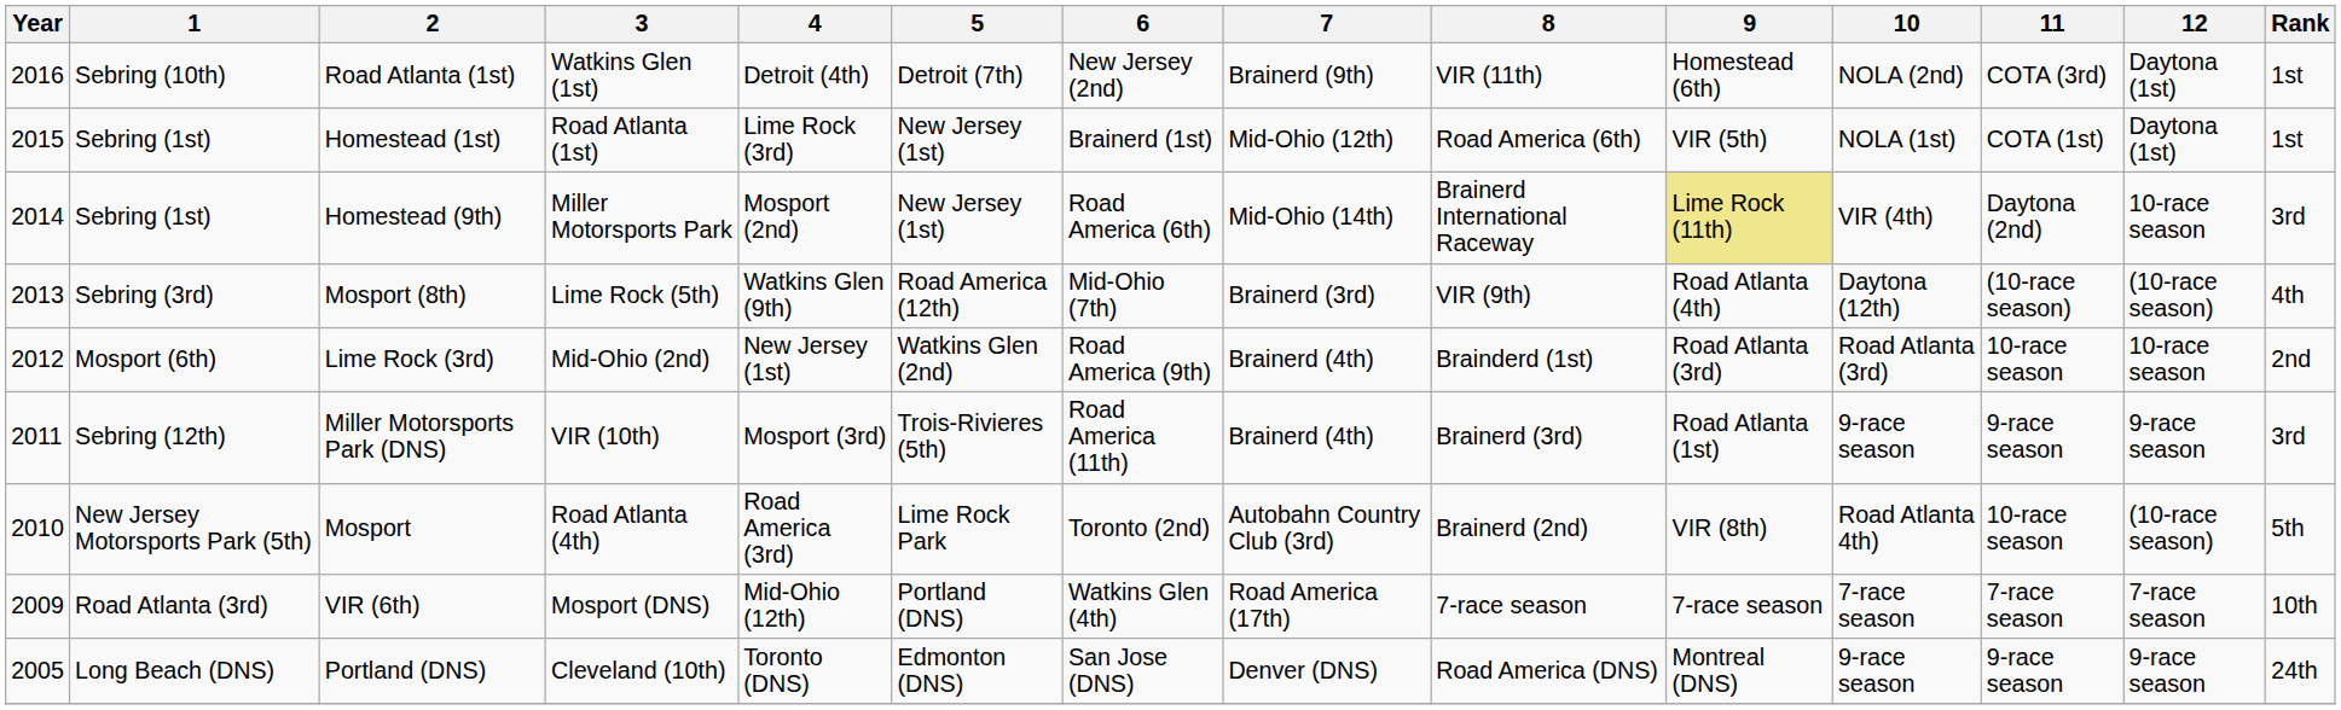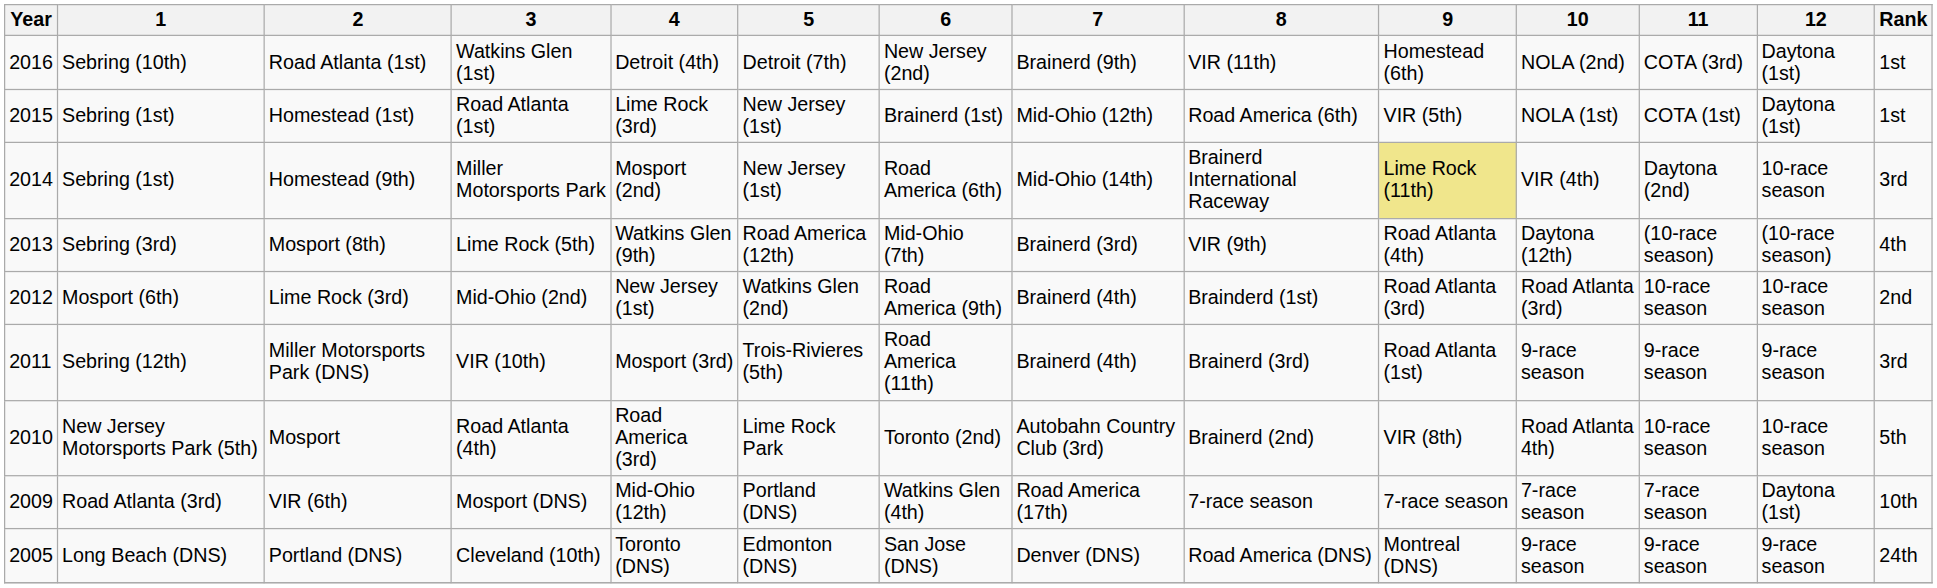Mosport | 12: (10-race season) -> 10-race season
VIR (6th) | 12: 7-race season -> Daytona (1st)
